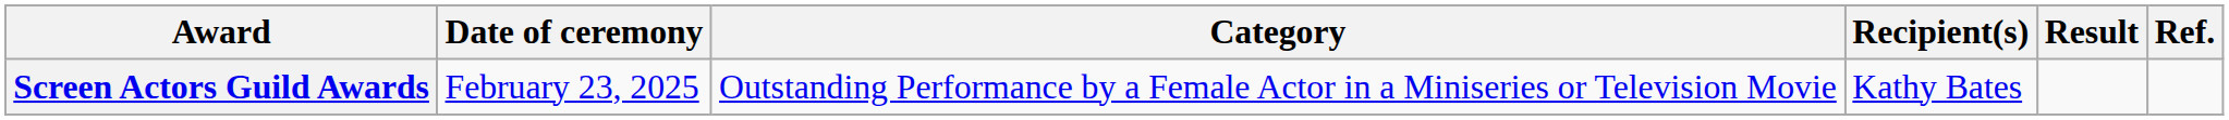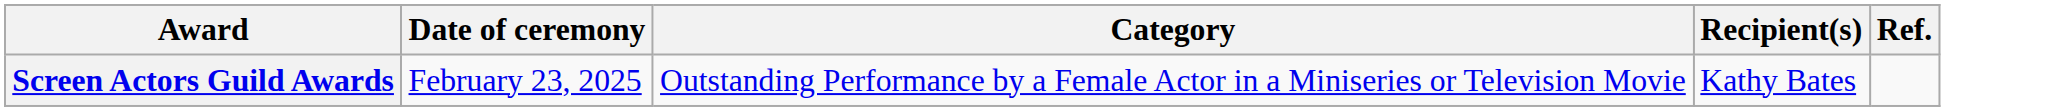- column: Result
